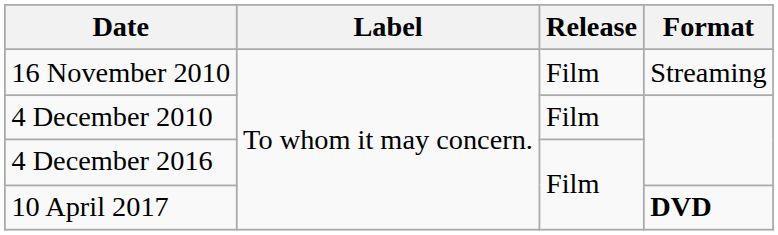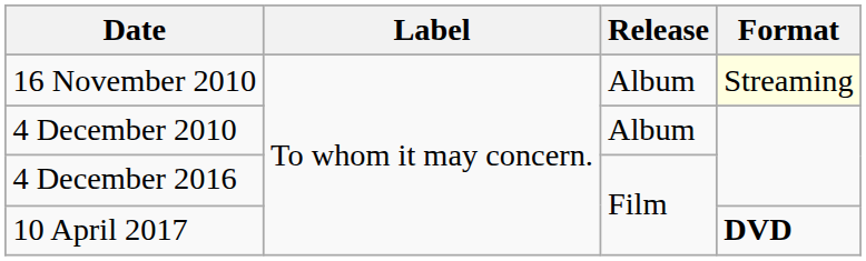16 November 2010 | Release: Film -> Album
16 November 2010 | Format: no background -> lightyellow background
4 December 2010 | Release: Film -> Album
